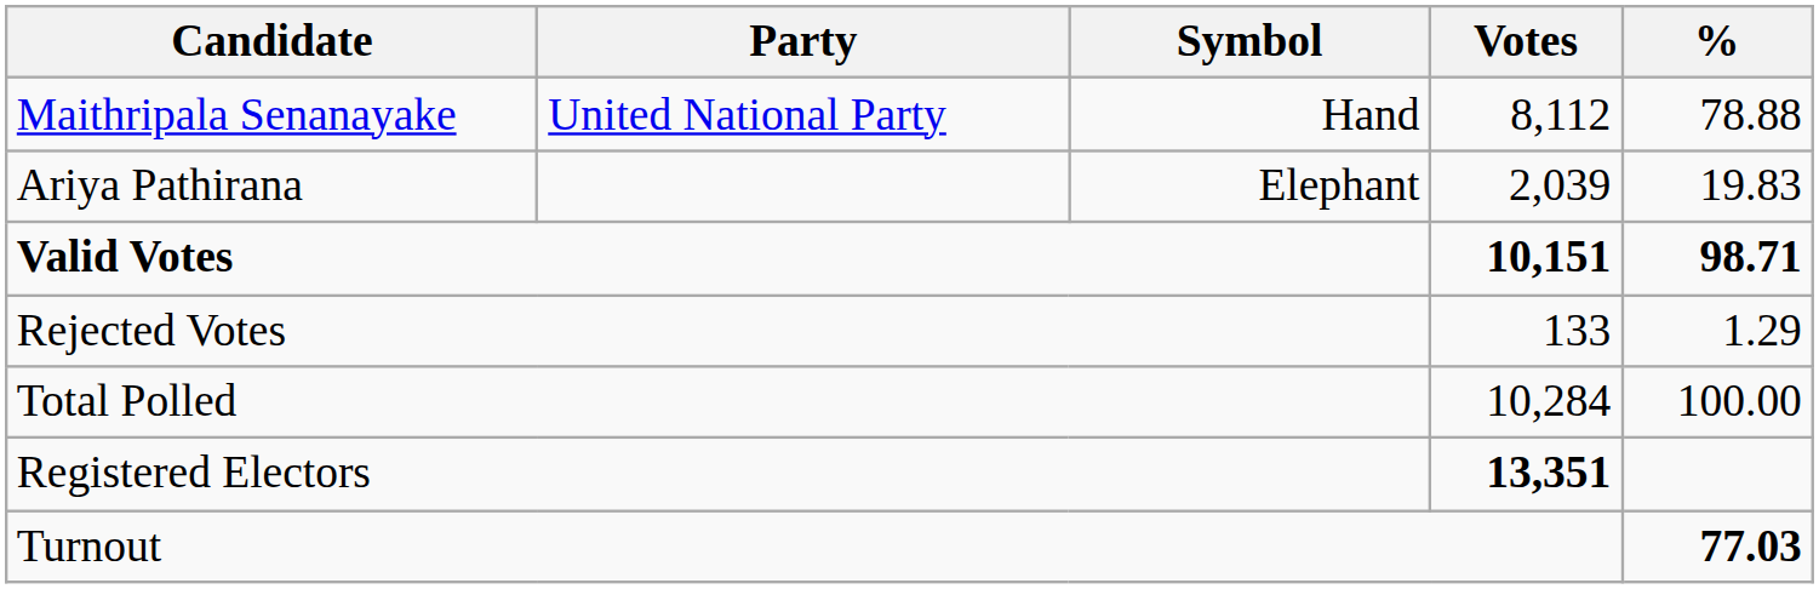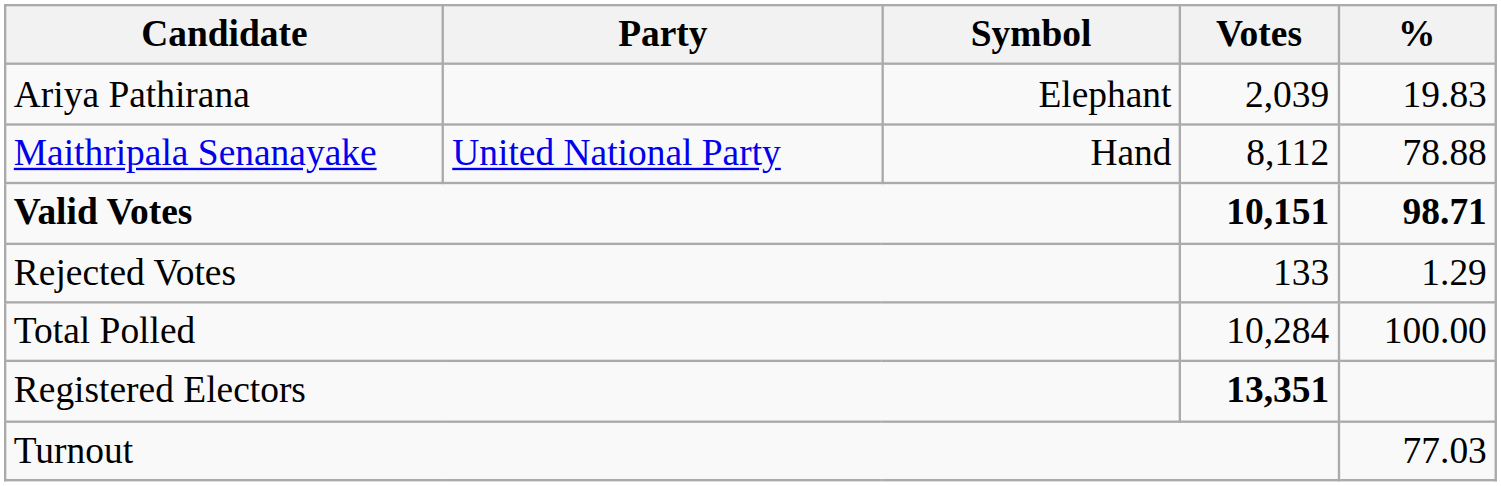rows swapped: Maithripala Senanayake <-> Ariya Pathirana
Turnout | %: bold -> normal
